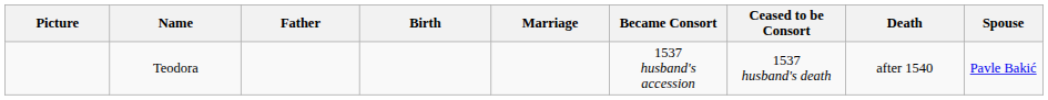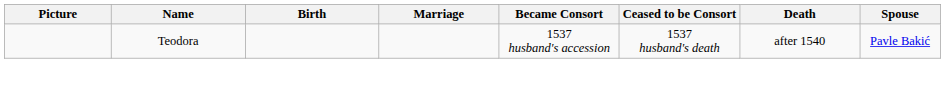- column: Father
